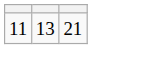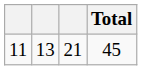+ column: Total | 45
